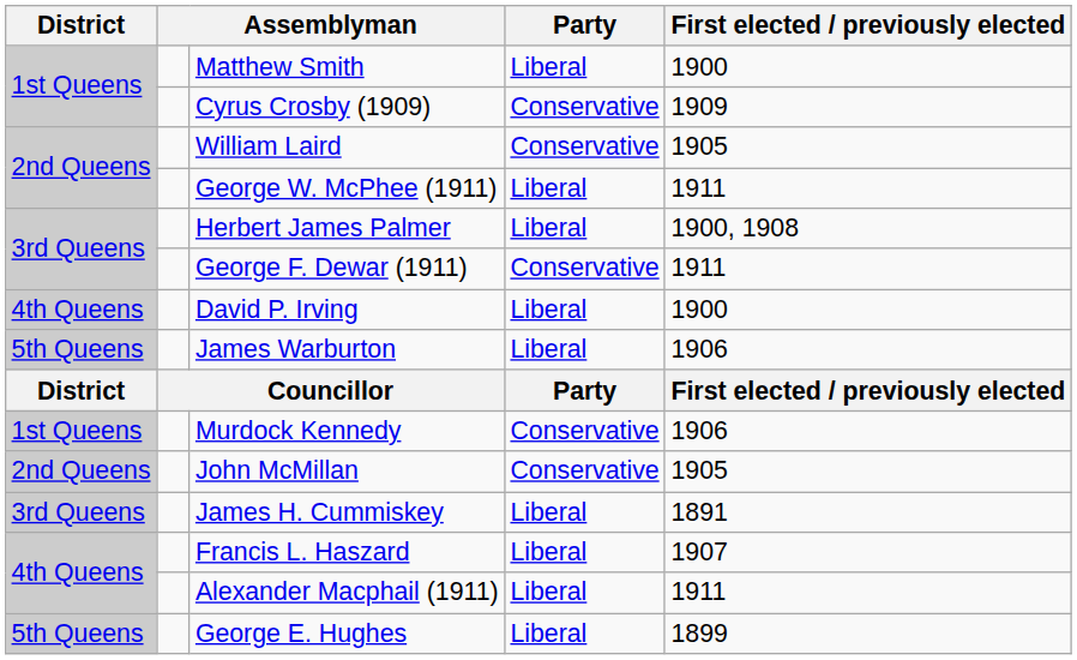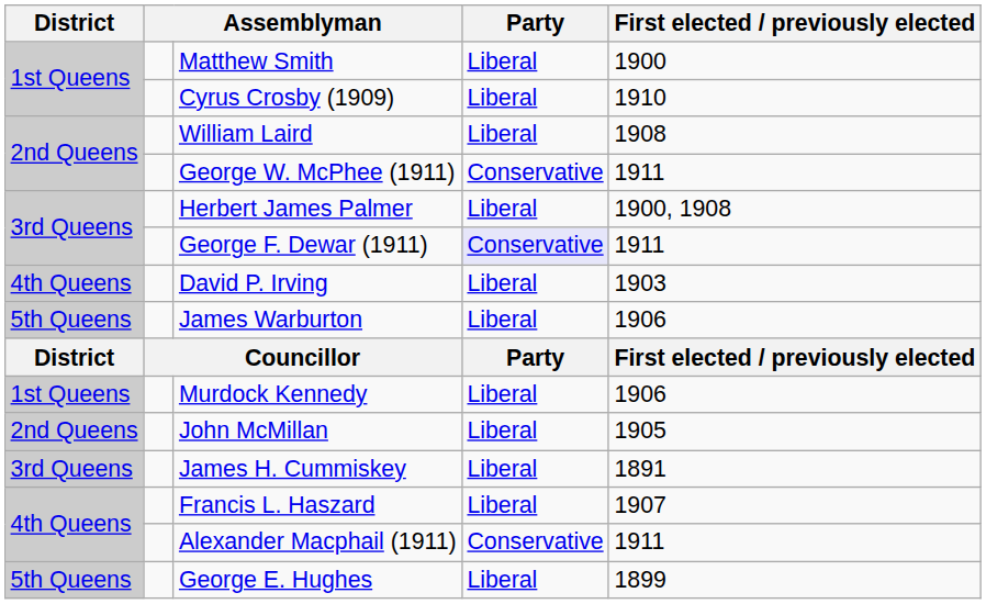Cyrus Crosby (1909) | Party: Conservative -> Liberal
Cyrus Crosby (1909) | First elected / previously elected: 1909 -> 1910
William Laird | Party: Conservative -> Liberal
William Laird | First elected / previously elected: 1905 -> 1908
George W. McPhee (1911) | Party: Liberal -> Conservative
George F. Dewar (1911) | Party: no background -> lavender background
David P. Irving | First elected / previously elected: 1900 -> 1903
Murdock Kennedy | Party: Conservative -> Liberal
John McMillan | Party: Conservative -> Liberal
Alexander Macphail (1911) | Party: Liberal -> Conservative
